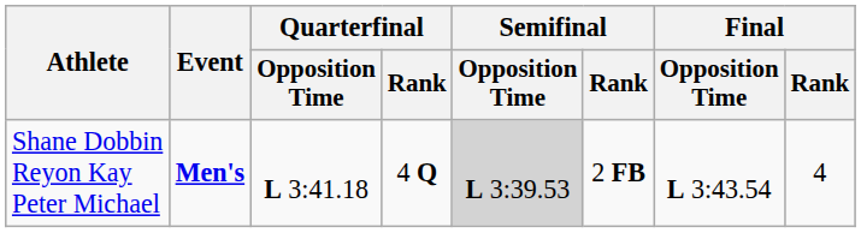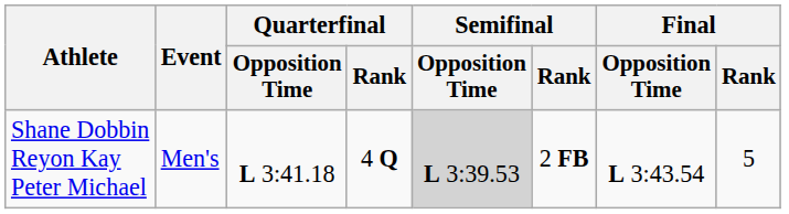Shane Dobbin Reyon Kay Peter Michael | Event: bold -> normal
Shane Dobbin Reyon Kay Peter Michael | Final / Rank: 4 -> 5
